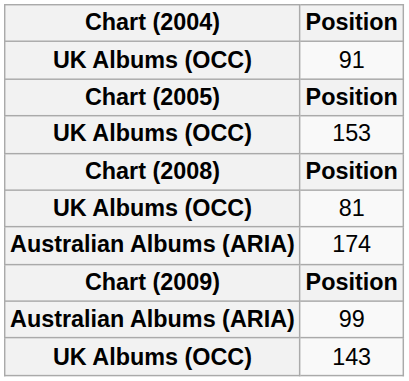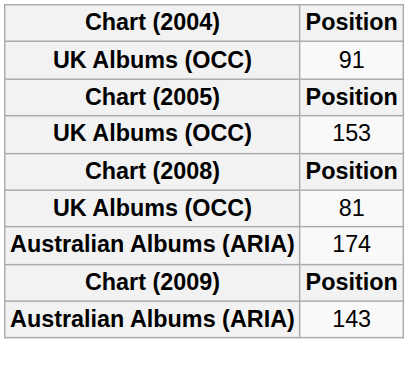- row: Australian Albums (ARIA) | 99
143 | Chart (2004): UK Albums (OCC) -> Australian Albums (ARIA)
